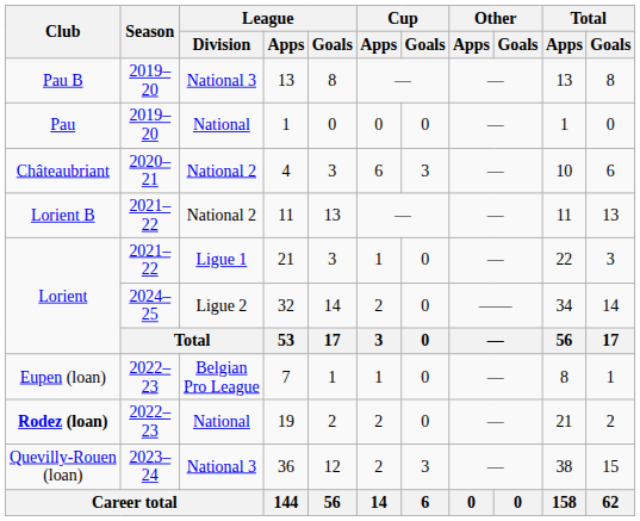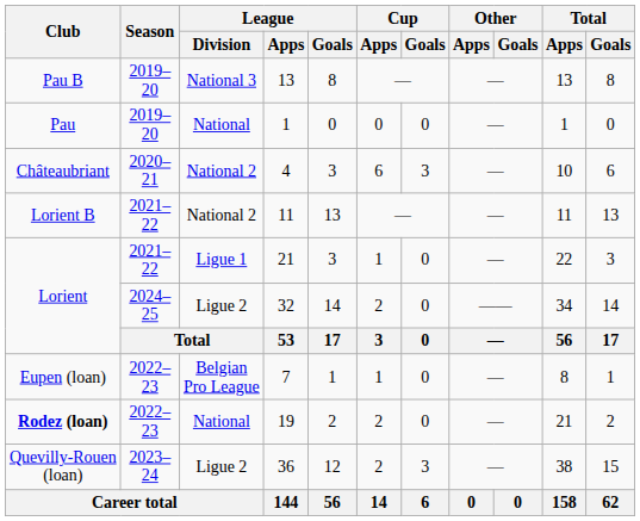36 | League / Division: National 3 -> Ligue 2
